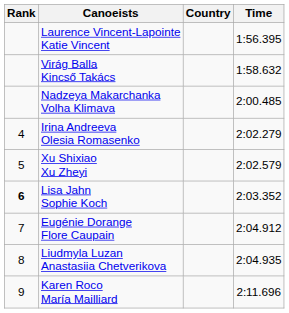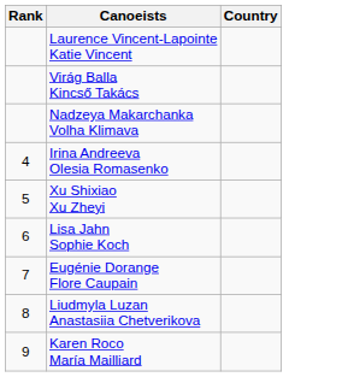- column: Time | 1:56.395 | 1:58.632 | 2:00.485 | 2:02.279 | 2:02.579 | 2:03.352 | 2:04.912 | 2:04.935 | 2:11.696
Lisa Jahn Sophie Koch | Rank: bold -> normal
